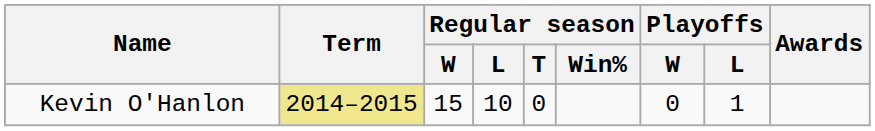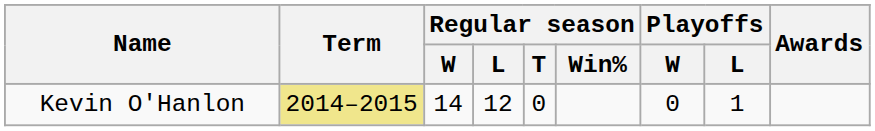Kevin O'Hanlon | Regular season / W: 15 -> 14
Kevin O'Hanlon | Regular season / L: 10 -> 12
